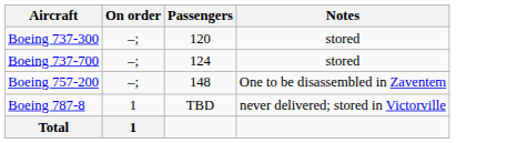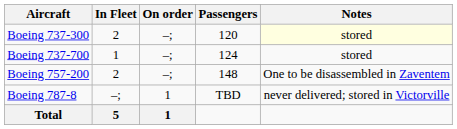+ column: In Fleet | 2 | 1 | 2 | –; | 5
Boeing 737-300 | Notes: no background -> lightyellow background
